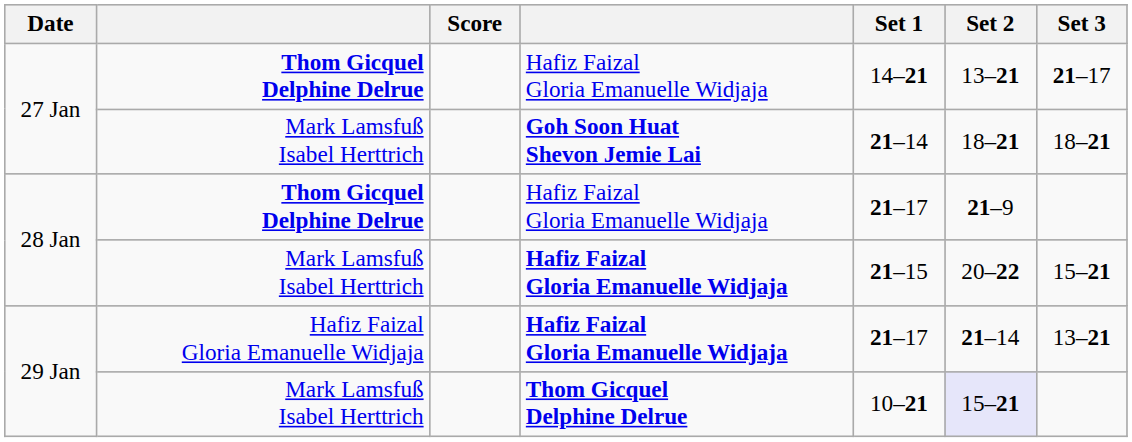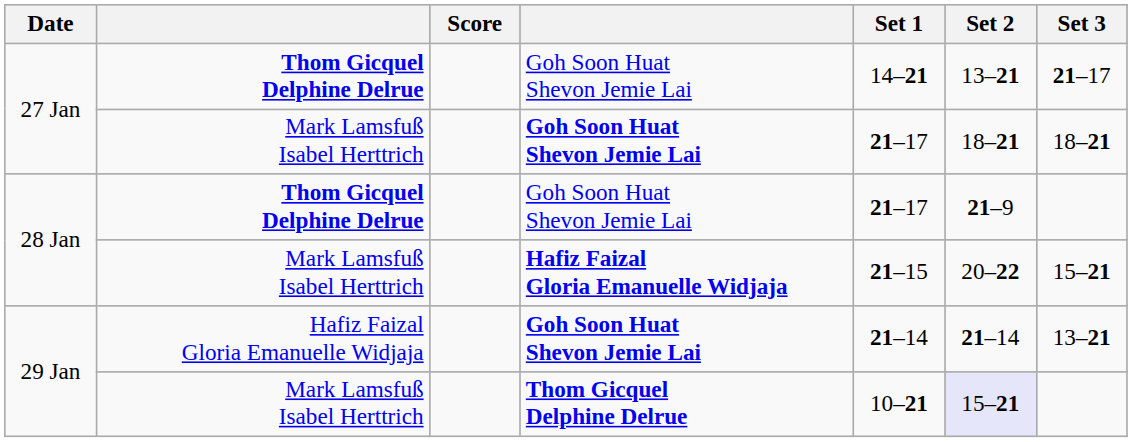27 Jan / Thom Gicquel Delphine Delrue | column 4: Hafiz Faizal Gloria Emanuelle Widjaja -> Goh Soon Huat Shevon Jemie Lai
27 Jan / Mark Lamsfuß Isabel Herttrich | Set 1: 21–14 -> 21–17
28 Jan / Thom Gicquel Delphine Delrue | column 4: Hafiz Faizal Gloria Emanuelle Widjaja -> Goh Soon Huat Shevon Jemie Lai
29 Jan / Hafiz Faizal Gloria Emanuelle Widjaja | column 4: Hafiz Faizal Gloria Emanuelle Widjaja -> Goh Soon Huat Shevon Jemie Lai
29 Jan / Hafiz Faizal Gloria Emanuelle Widjaja | Set 1: 21–17 -> 21–14
